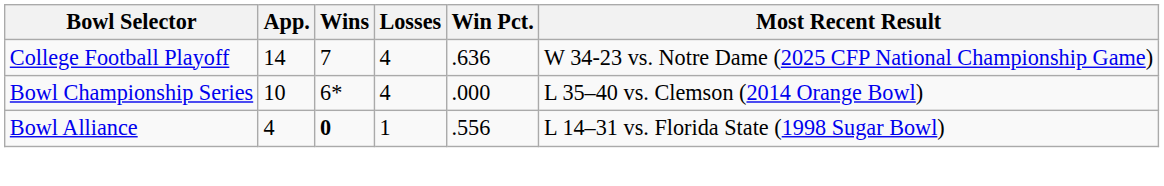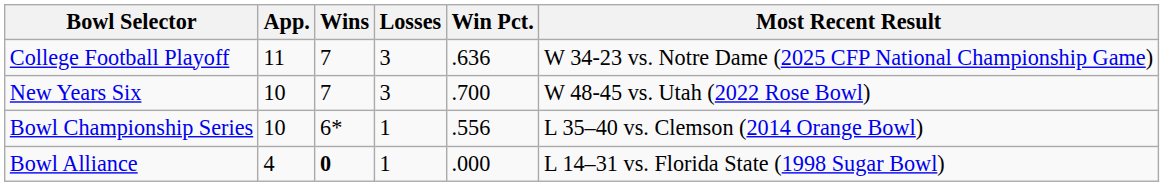College Football Playoff | App.: 14 -> 11
College Football Playoff | Losses: 4 -> 3
+ row: New Years Six | 10 | 7 | 3 | .700 | W 48-45 vs. Utah (2022 Rose Bowl)
Bowl Championship Series | Losses: 4 -> 1
Bowl Championship Series | Win Pct.: .000 -> .556
Bowl Alliance | Win Pct.: .556 -> .000
